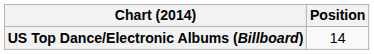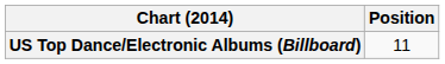US Top Dance/Electronic Albums (Billboard) | Position: 14 -> 11
